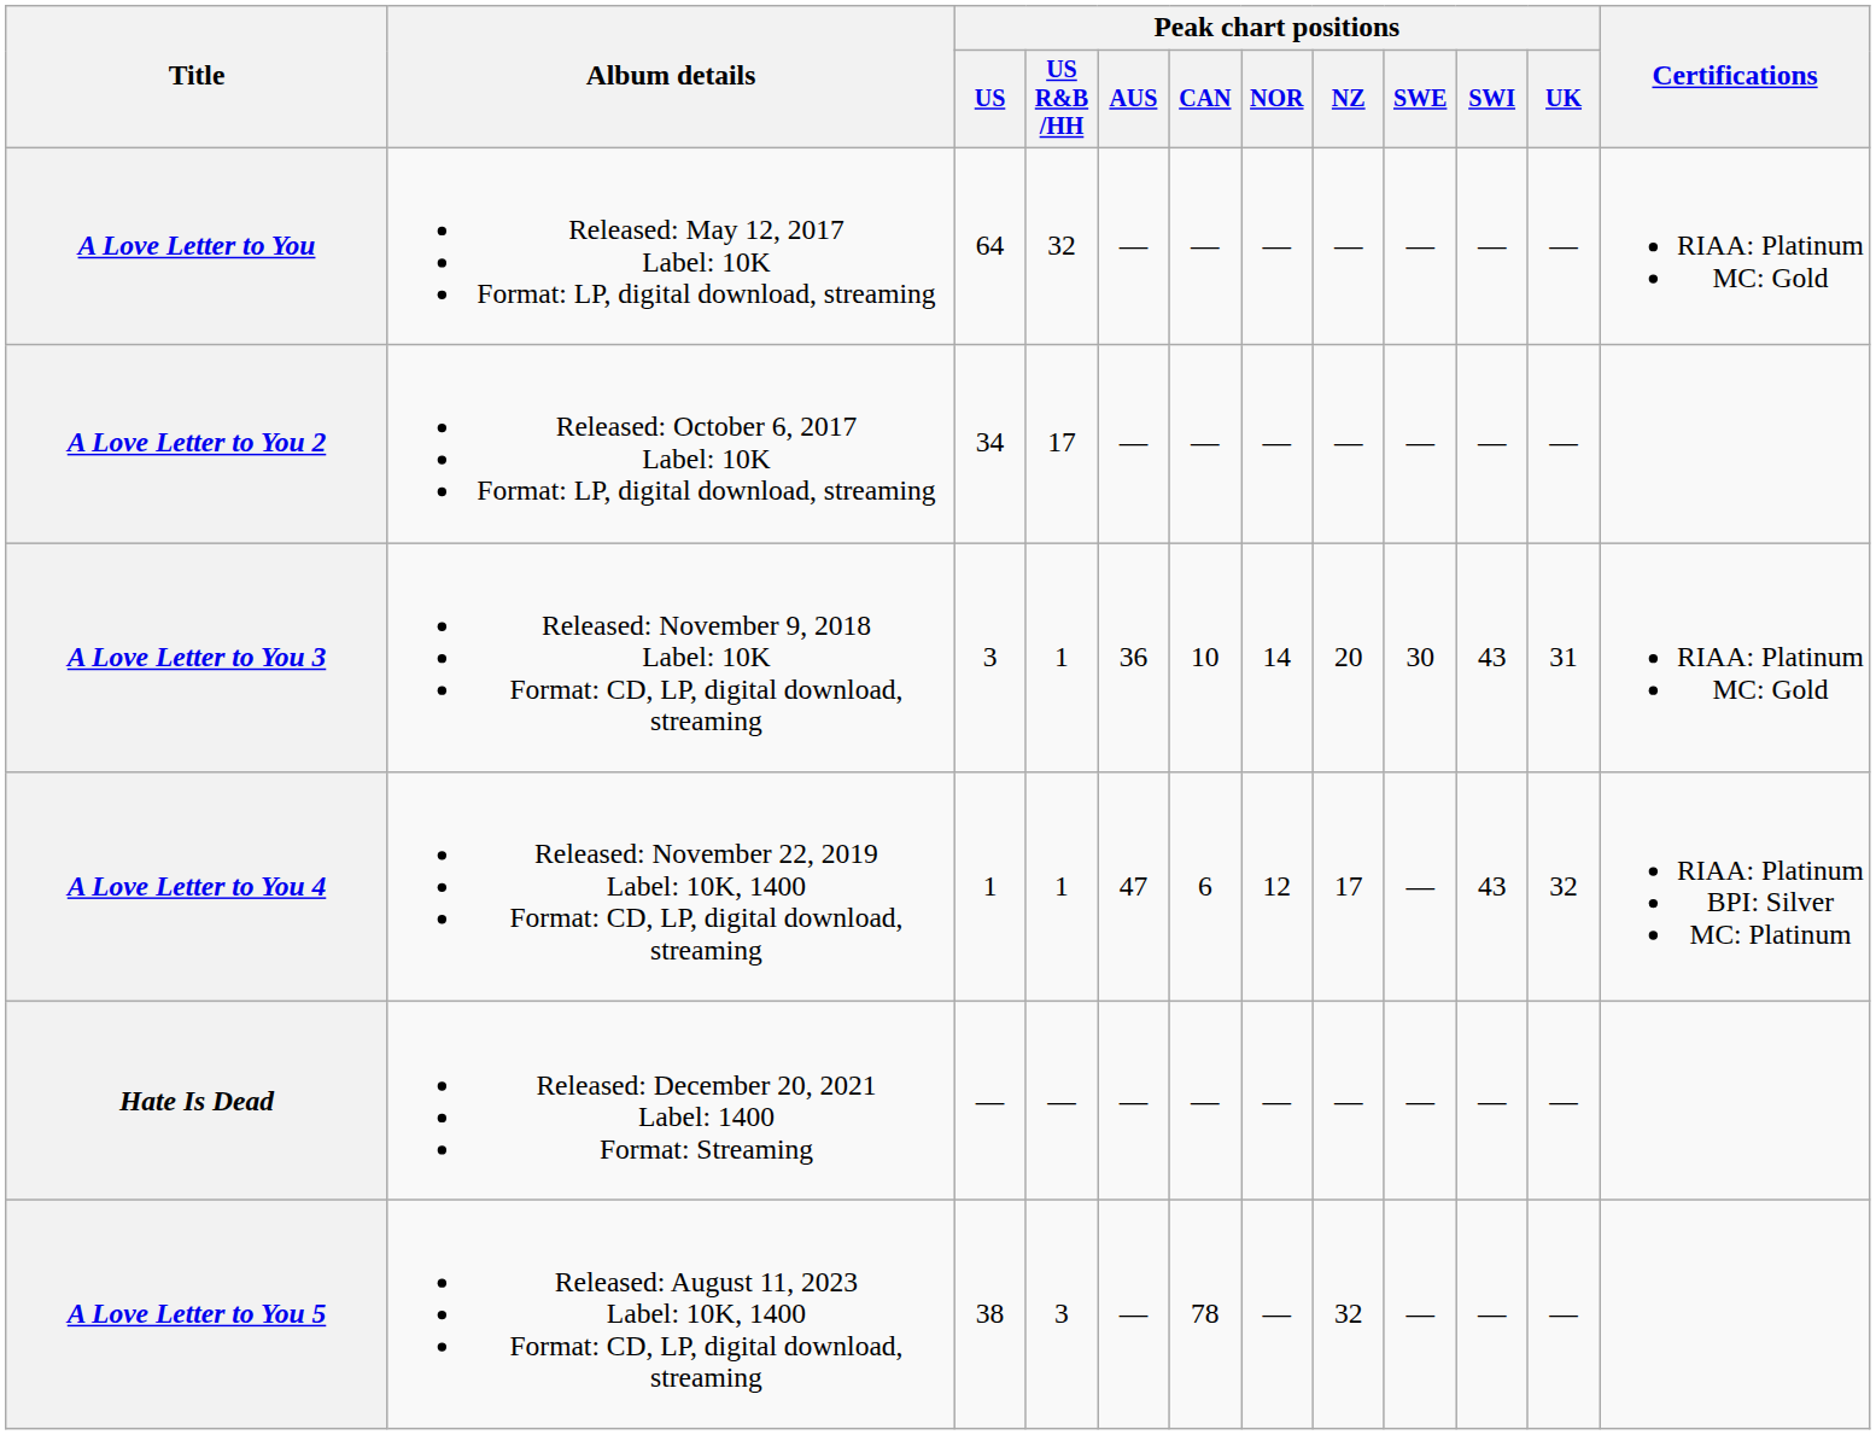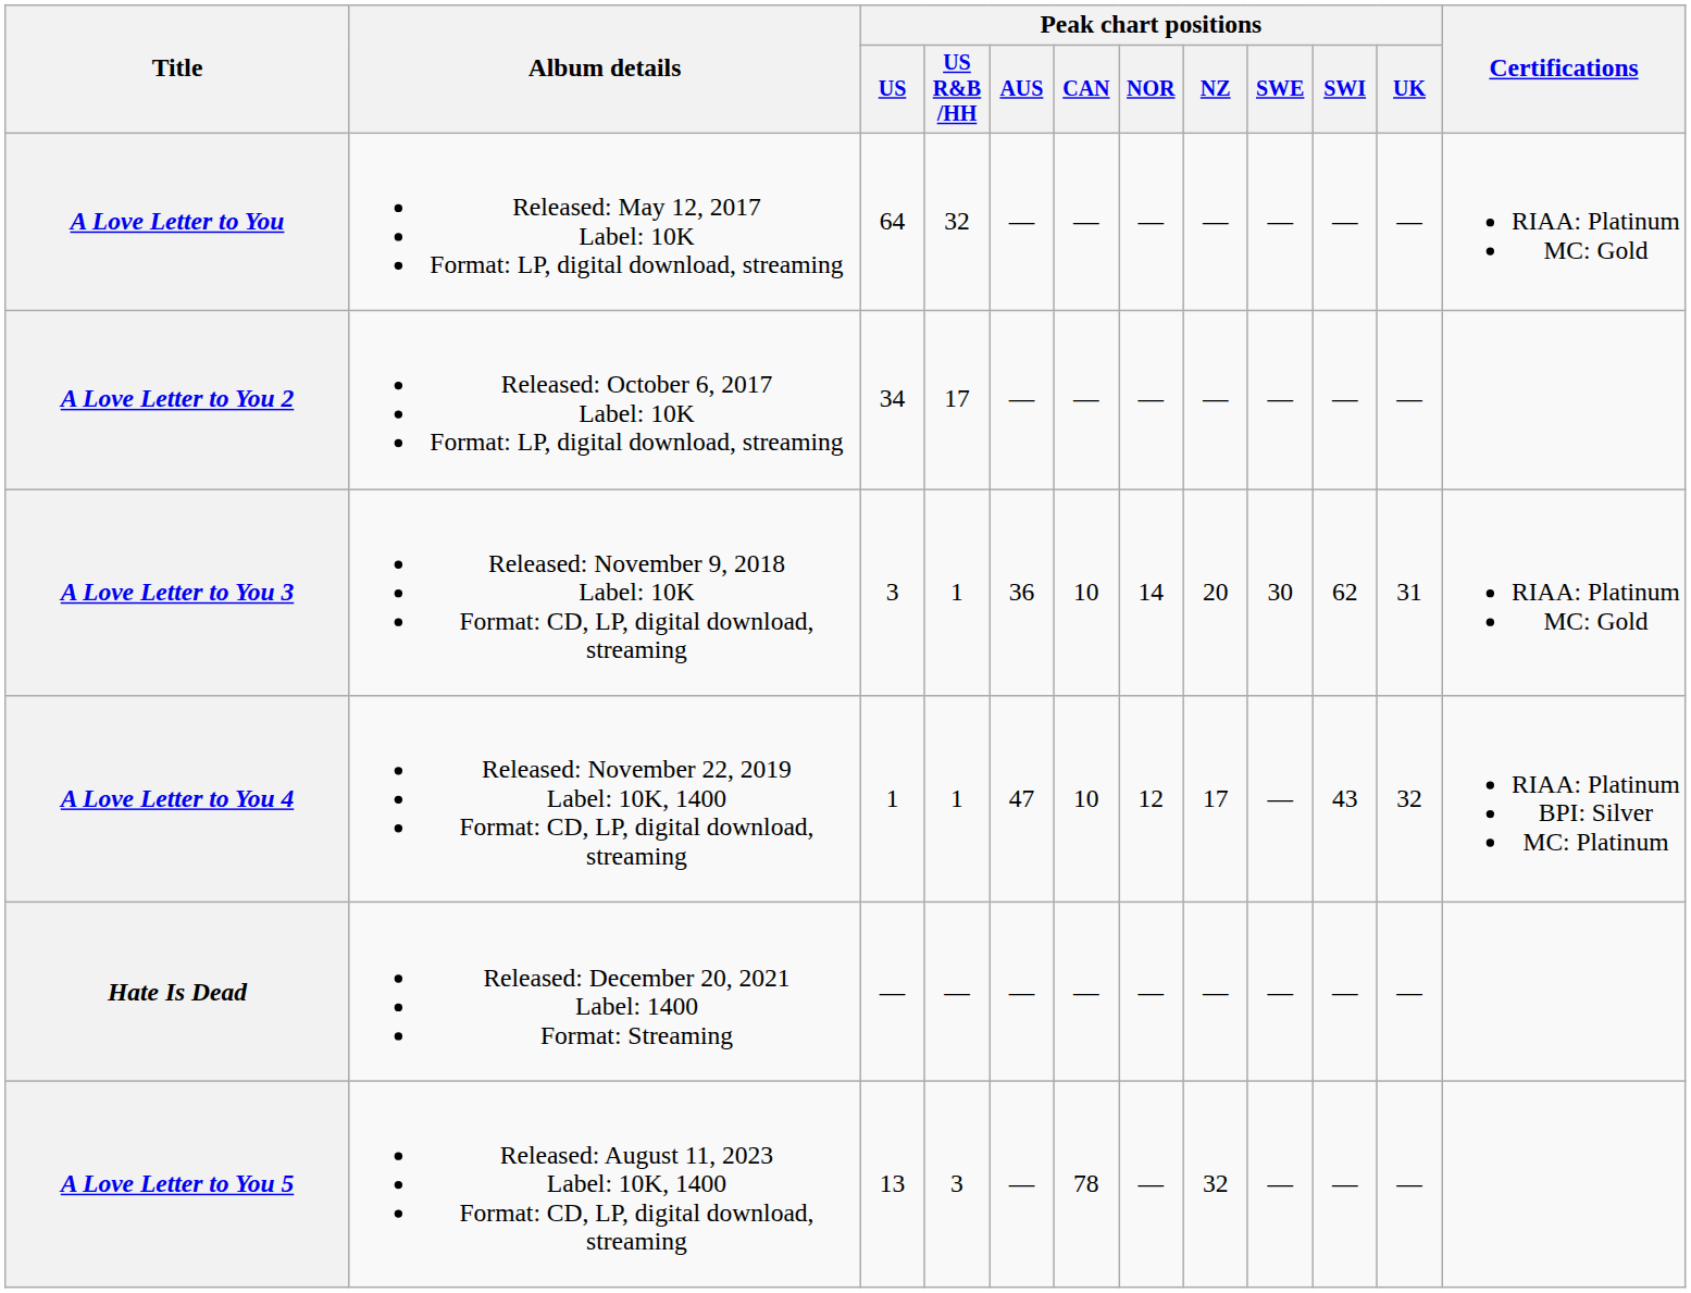A Love Letter to You 3 | Peak chart positions / SWI: 43 -> 62
A Love Letter to You 4 | Peak chart positions / CAN: 6 -> 10
A Love Letter to You 5 | Peak chart positions / US: 38 -> 13
